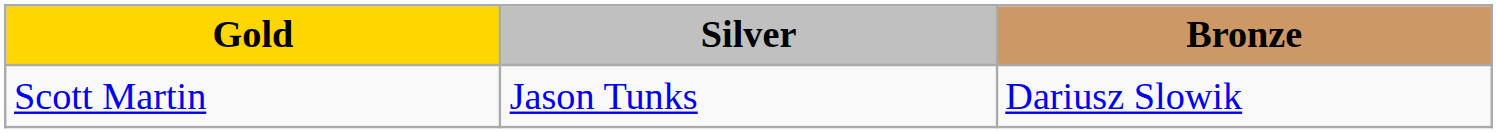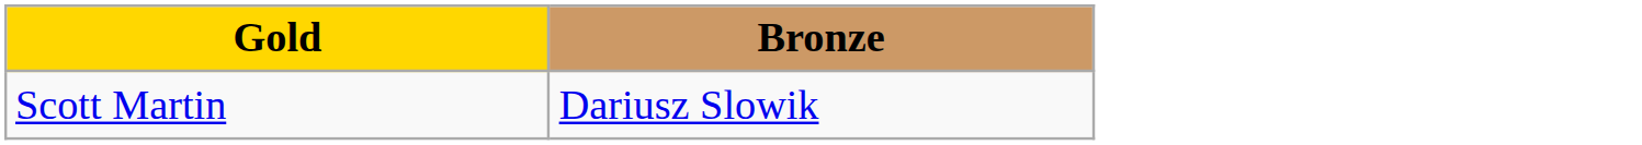- column: Silver | Jason Tunks
